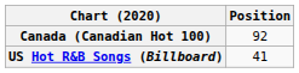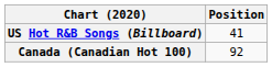rows swapped: Canada (Canadian Hot 100) <-> US Hot R&B Songs (Billboard)
